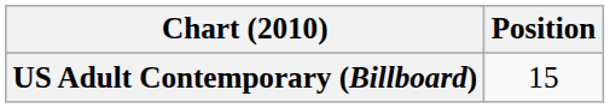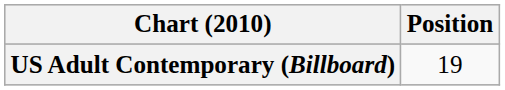US Adult Contemporary (Billboard) | Position: 15 -> 19
